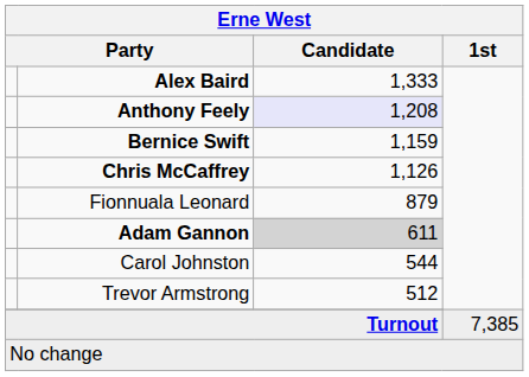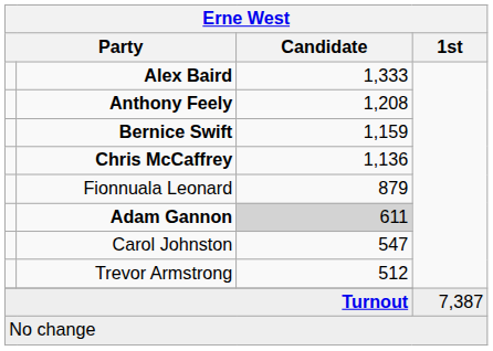Anthony Feely | Candidate: lavender background -> no background
Chris McCaffrey | Candidate: 1,126 -> 1,136
Carol Johnston | Candidate: 544 -> 547
Turnout | 1st: 7,385 -> 7,387
